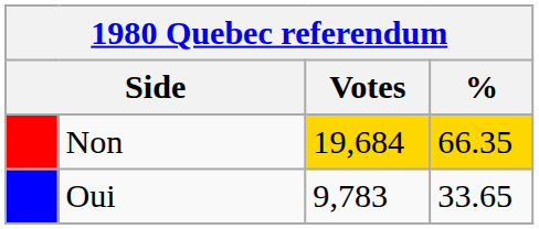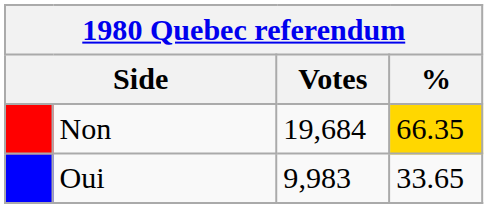Non | Votes: gold background -> no background
Oui | Votes: 9,783 -> 9,983
